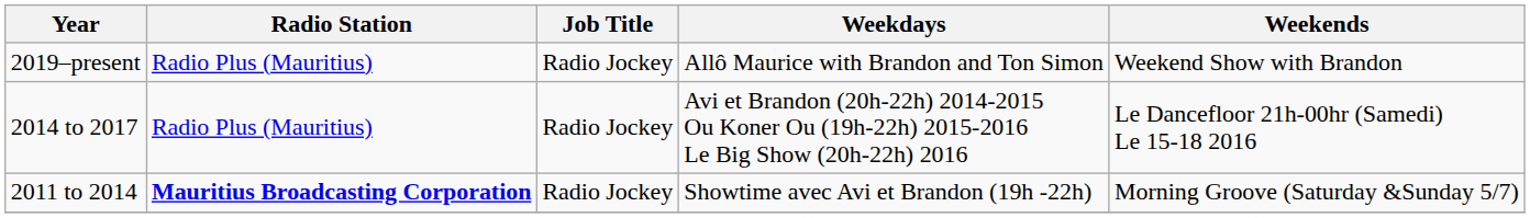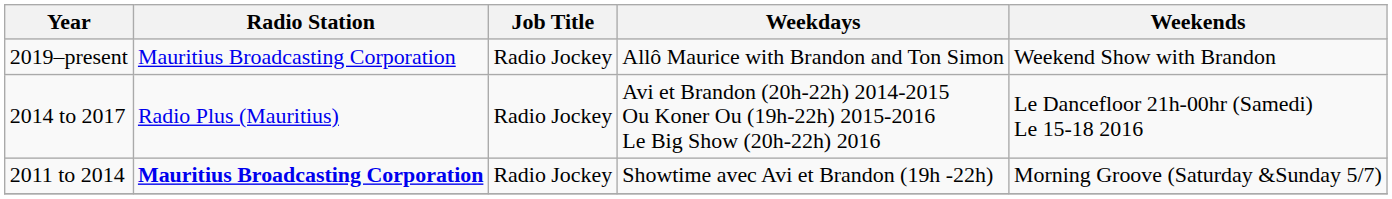2019–present | Radio Station: Radio Plus (Mauritius) -> Mauritius Broadcasting Corporation
